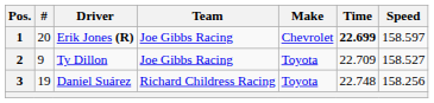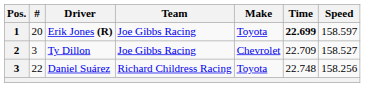Erik Jones (R) | Make: Chevrolet -> Toyota
Ty Dillon | #: 9 -> 3
Ty Dillon | Make: Toyota -> Chevrolet
Daniel Suárez | #: 19 -> 22
